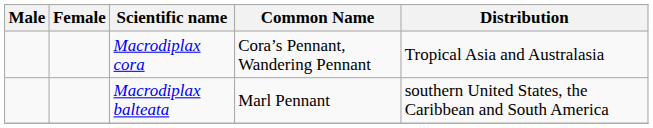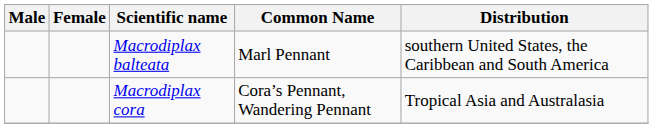rows swapped: Macrodiplax balteata <-> Macrodiplax cora
